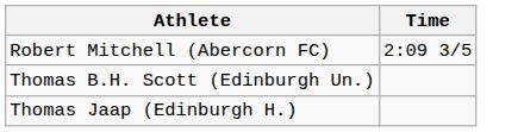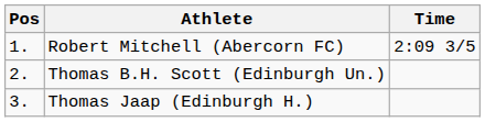+ column: Pos | 1. | 2. | 3.
